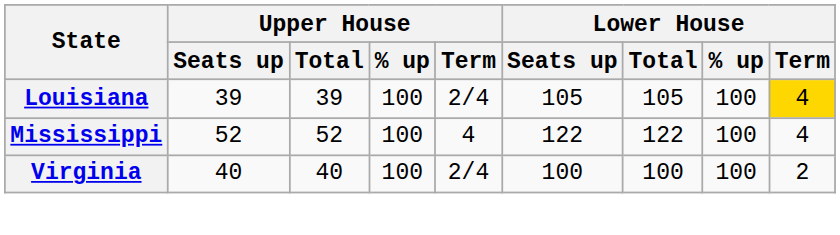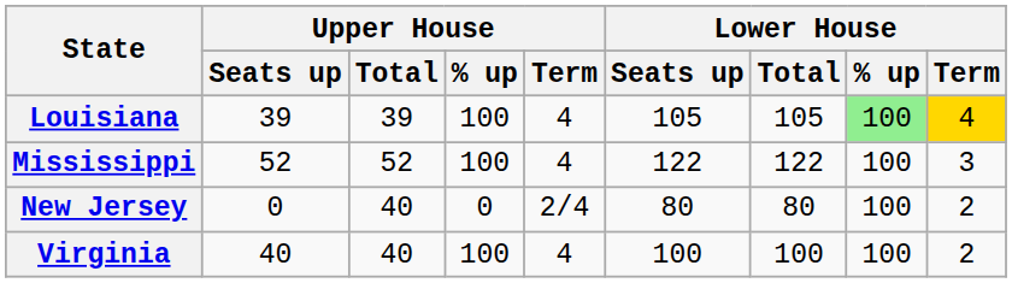Louisiana | Upper House / Term: 2/4 -> 4
Louisiana | Lower House / % up: no background -> lightgreen background
Mississippi | Lower House / Term: 4 -> 3
+ row: New Jersey | 0 | 40 | 0 | 2/4 | 80 | 80 | 100 | 2
Virginia | Upper House / Term: 2/4 -> 4
